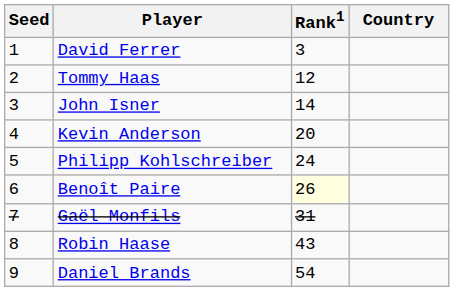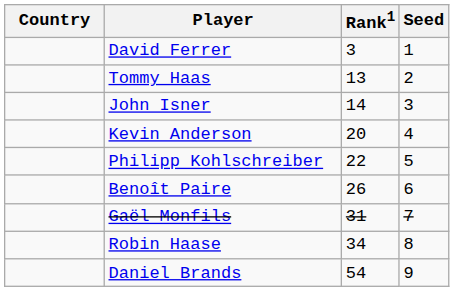columns swapped: Country <-> Seed
Tommy Haas | Rank1: 12 -> 13
Philipp Kohlschreiber | Rank1: 24 -> 22
Benoît Paire | Rank1: lightyellow background -> no background
Robin Haase | Rank1: 43 -> 34
